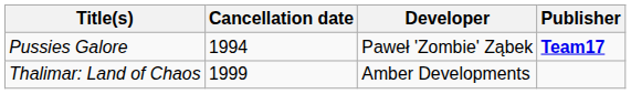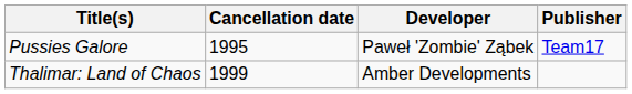Pussies Galore | Cancellation date: 1994 -> 1995
Pussies Galore | Publisher: bold -> normal
